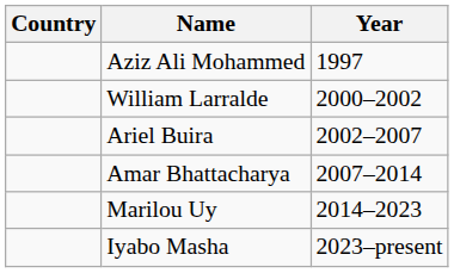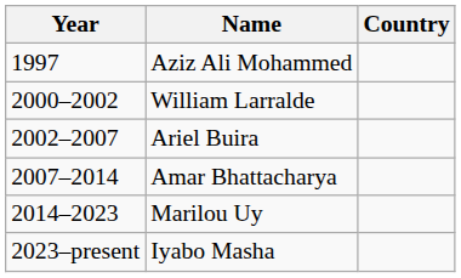columns swapped: Year <-> Country
